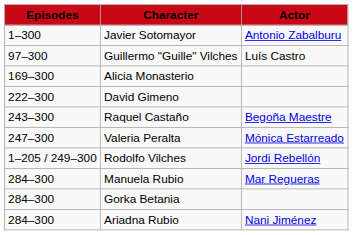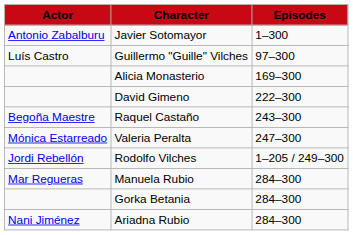columns swapped: Actor <-> Episodes
